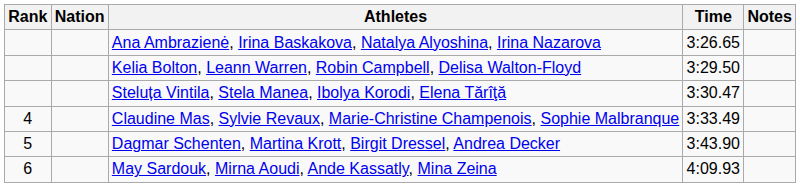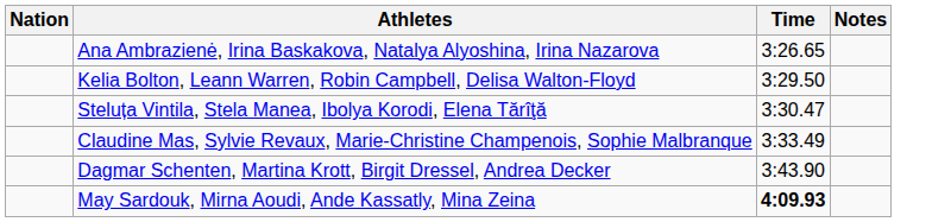- column: Rank | 4 | 5 | 6
May Sardouk, Mirna Aoudi, Ande Kassatly, Mina Zeina | Time: normal -> bold
